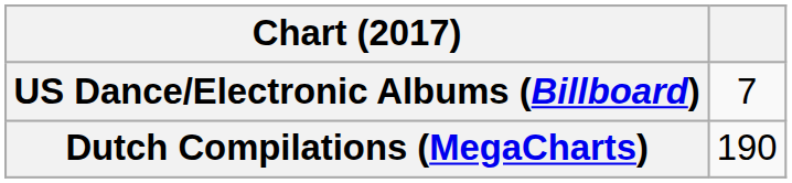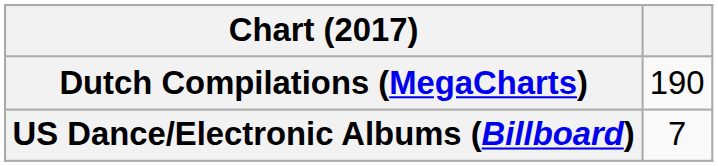rows swapped: US Dance/Electronic Albums (Billboard) <-> Dutch Compilations (MegaCharts)
